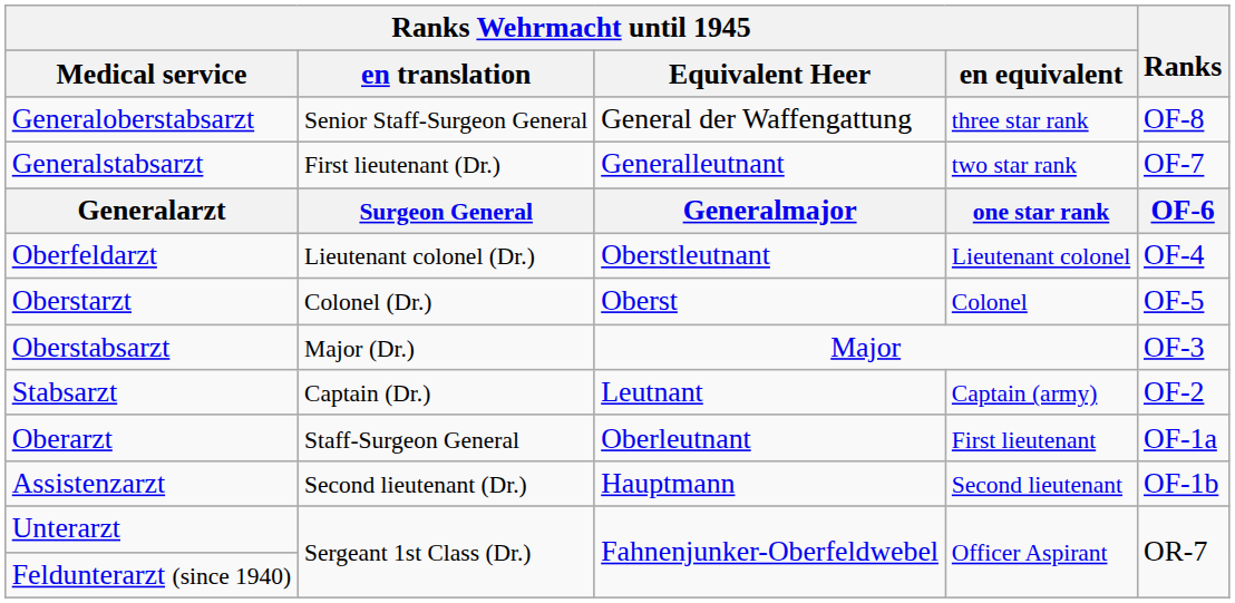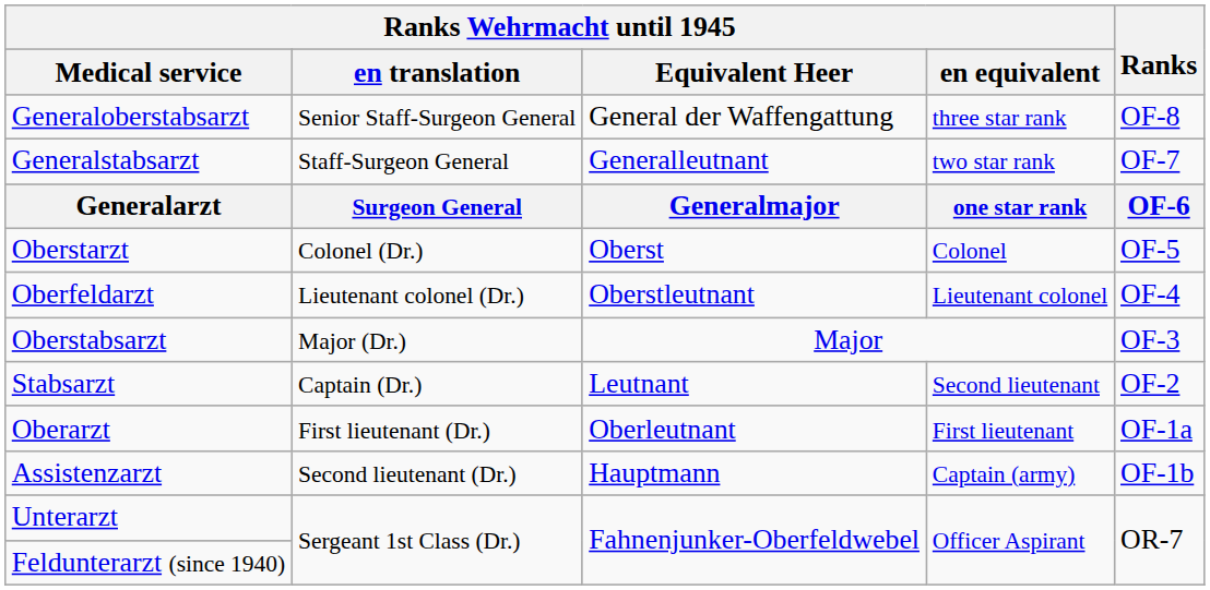Generalstabsarzt | Ranks Wehrmacht until 1945 / en translation: First lieutenant (Dr.) -> Staff-Surgeon General
rows swapped: Oberstarzt <-> Oberfeldarzt
Stabsarzt | Ranks Wehrmacht until 1945 / en equivalent: Captain (army) -> Second lieutenant
Oberarzt | Ranks Wehrmacht until 1945 / en translation: Staff-Surgeon General -> First lieutenant (Dr.)
Assistenzarzt | Ranks Wehrmacht until 1945 / en equivalent: Second lieutenant -> Captain (army)
